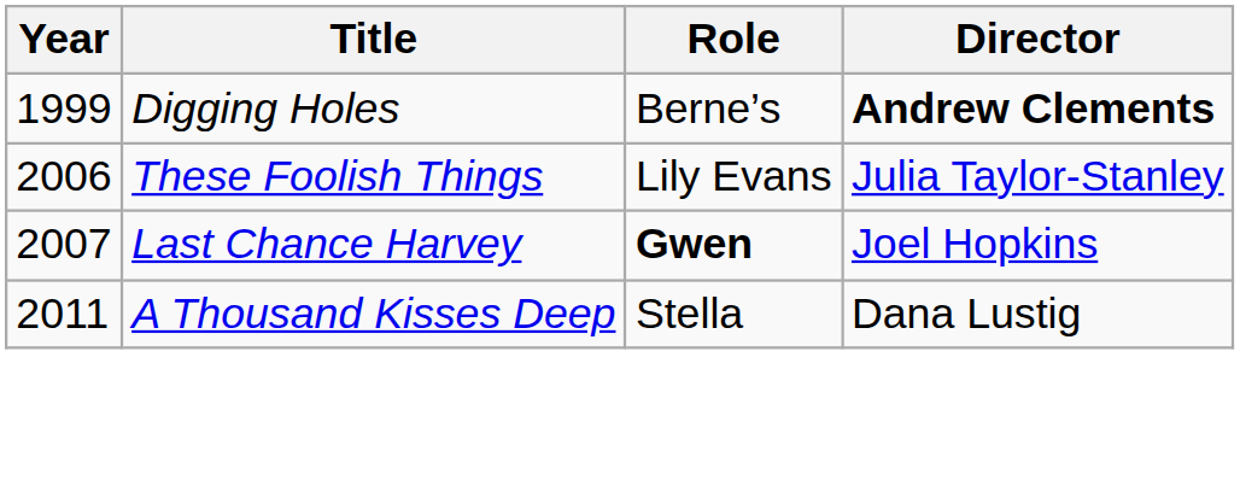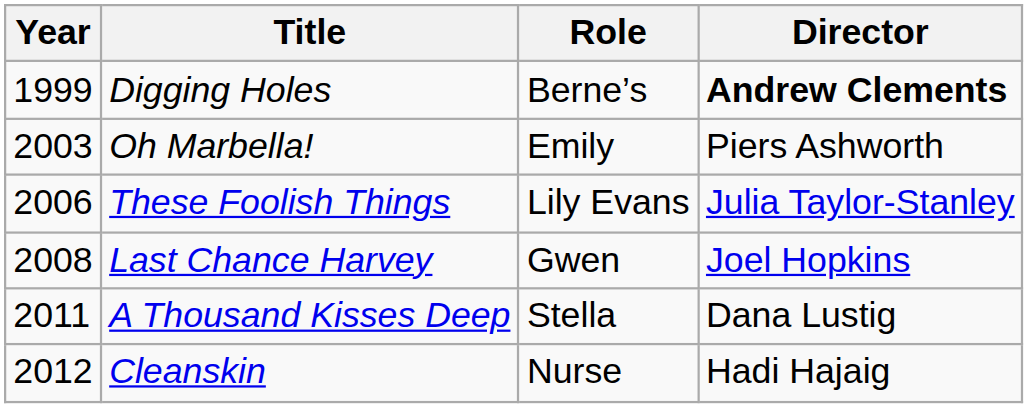+ row: 2003 | Oh Marbella! | Emily | Piers Ashworth
Last Chance Harvey | Year: 2007 -> 2008
Last Chance Harvey | Role: bold -> normal
+ row: 2012 | Cleanskin | Nurse | Hadi Hajaig
